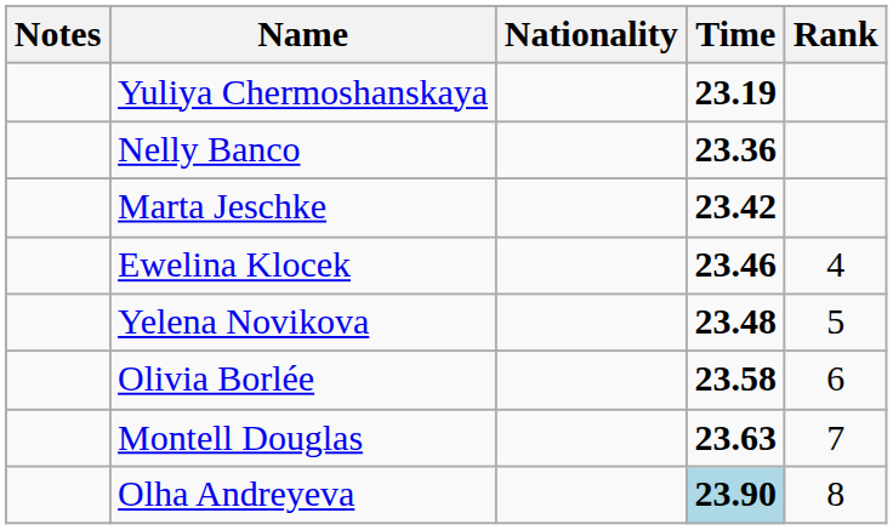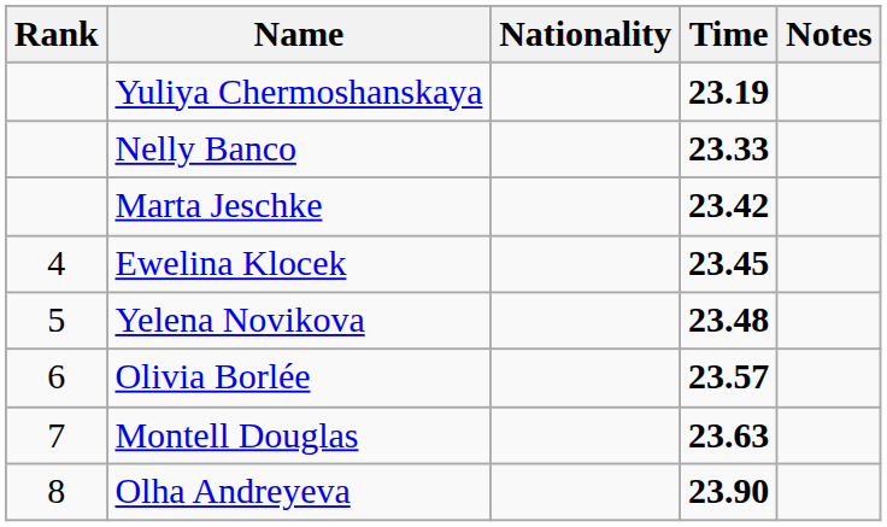columns swapped: Rank <-> Notes
Nelly Banco | Time: 23.36 -> 23.33
Ewelina Klocek | Time: 23.46 -> 23.45
Olivia Borlée | Time: 23.58 -> 23.57
Olha Andreyeva | Time: lightblue background -> no background
